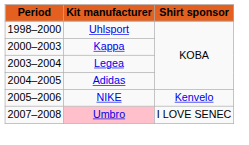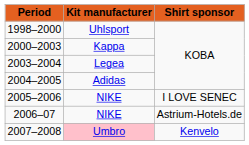2005–2006 | Shirt sponsor: Kenvelo -> I LOVE SENEC
+ row: 2006–07 | NIKE | Astrium-Hotels.de
2007–2008 | Shirt sponsor: I LOVE SENEC -> Kenvelo
